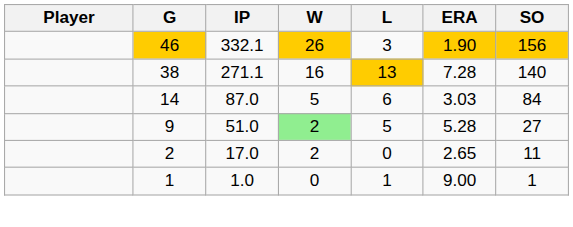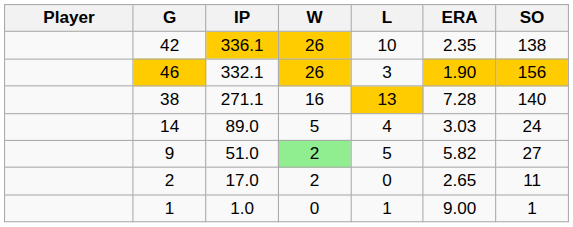+ row: 42 | 336.1 | 26 | 10 | 2.35 | 138
14 | IP: 87.0 -> 89.0
14 | L: 6 -> 4
14 | SO: 84 -> 24
9 | ERA: 5.28 -> 5.82
